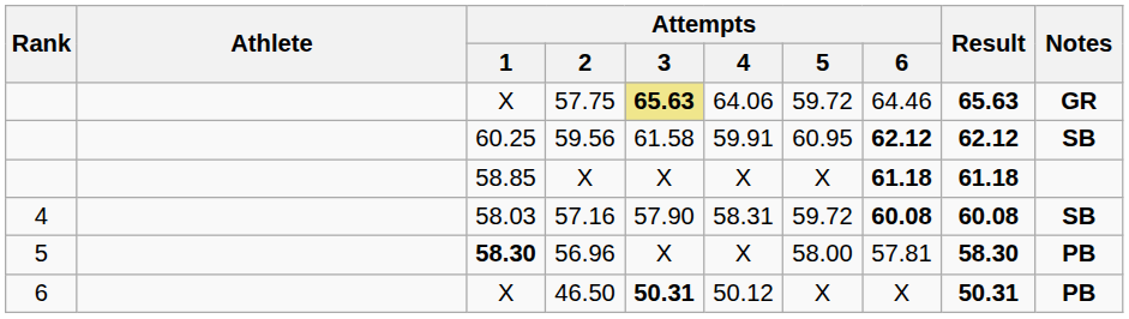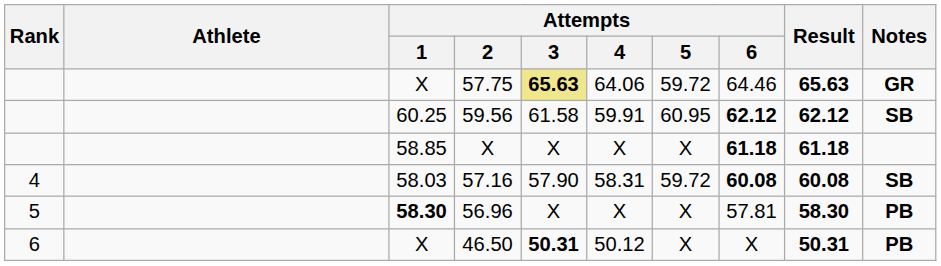56.96 | Attempts / 5: 58.00 -> X
